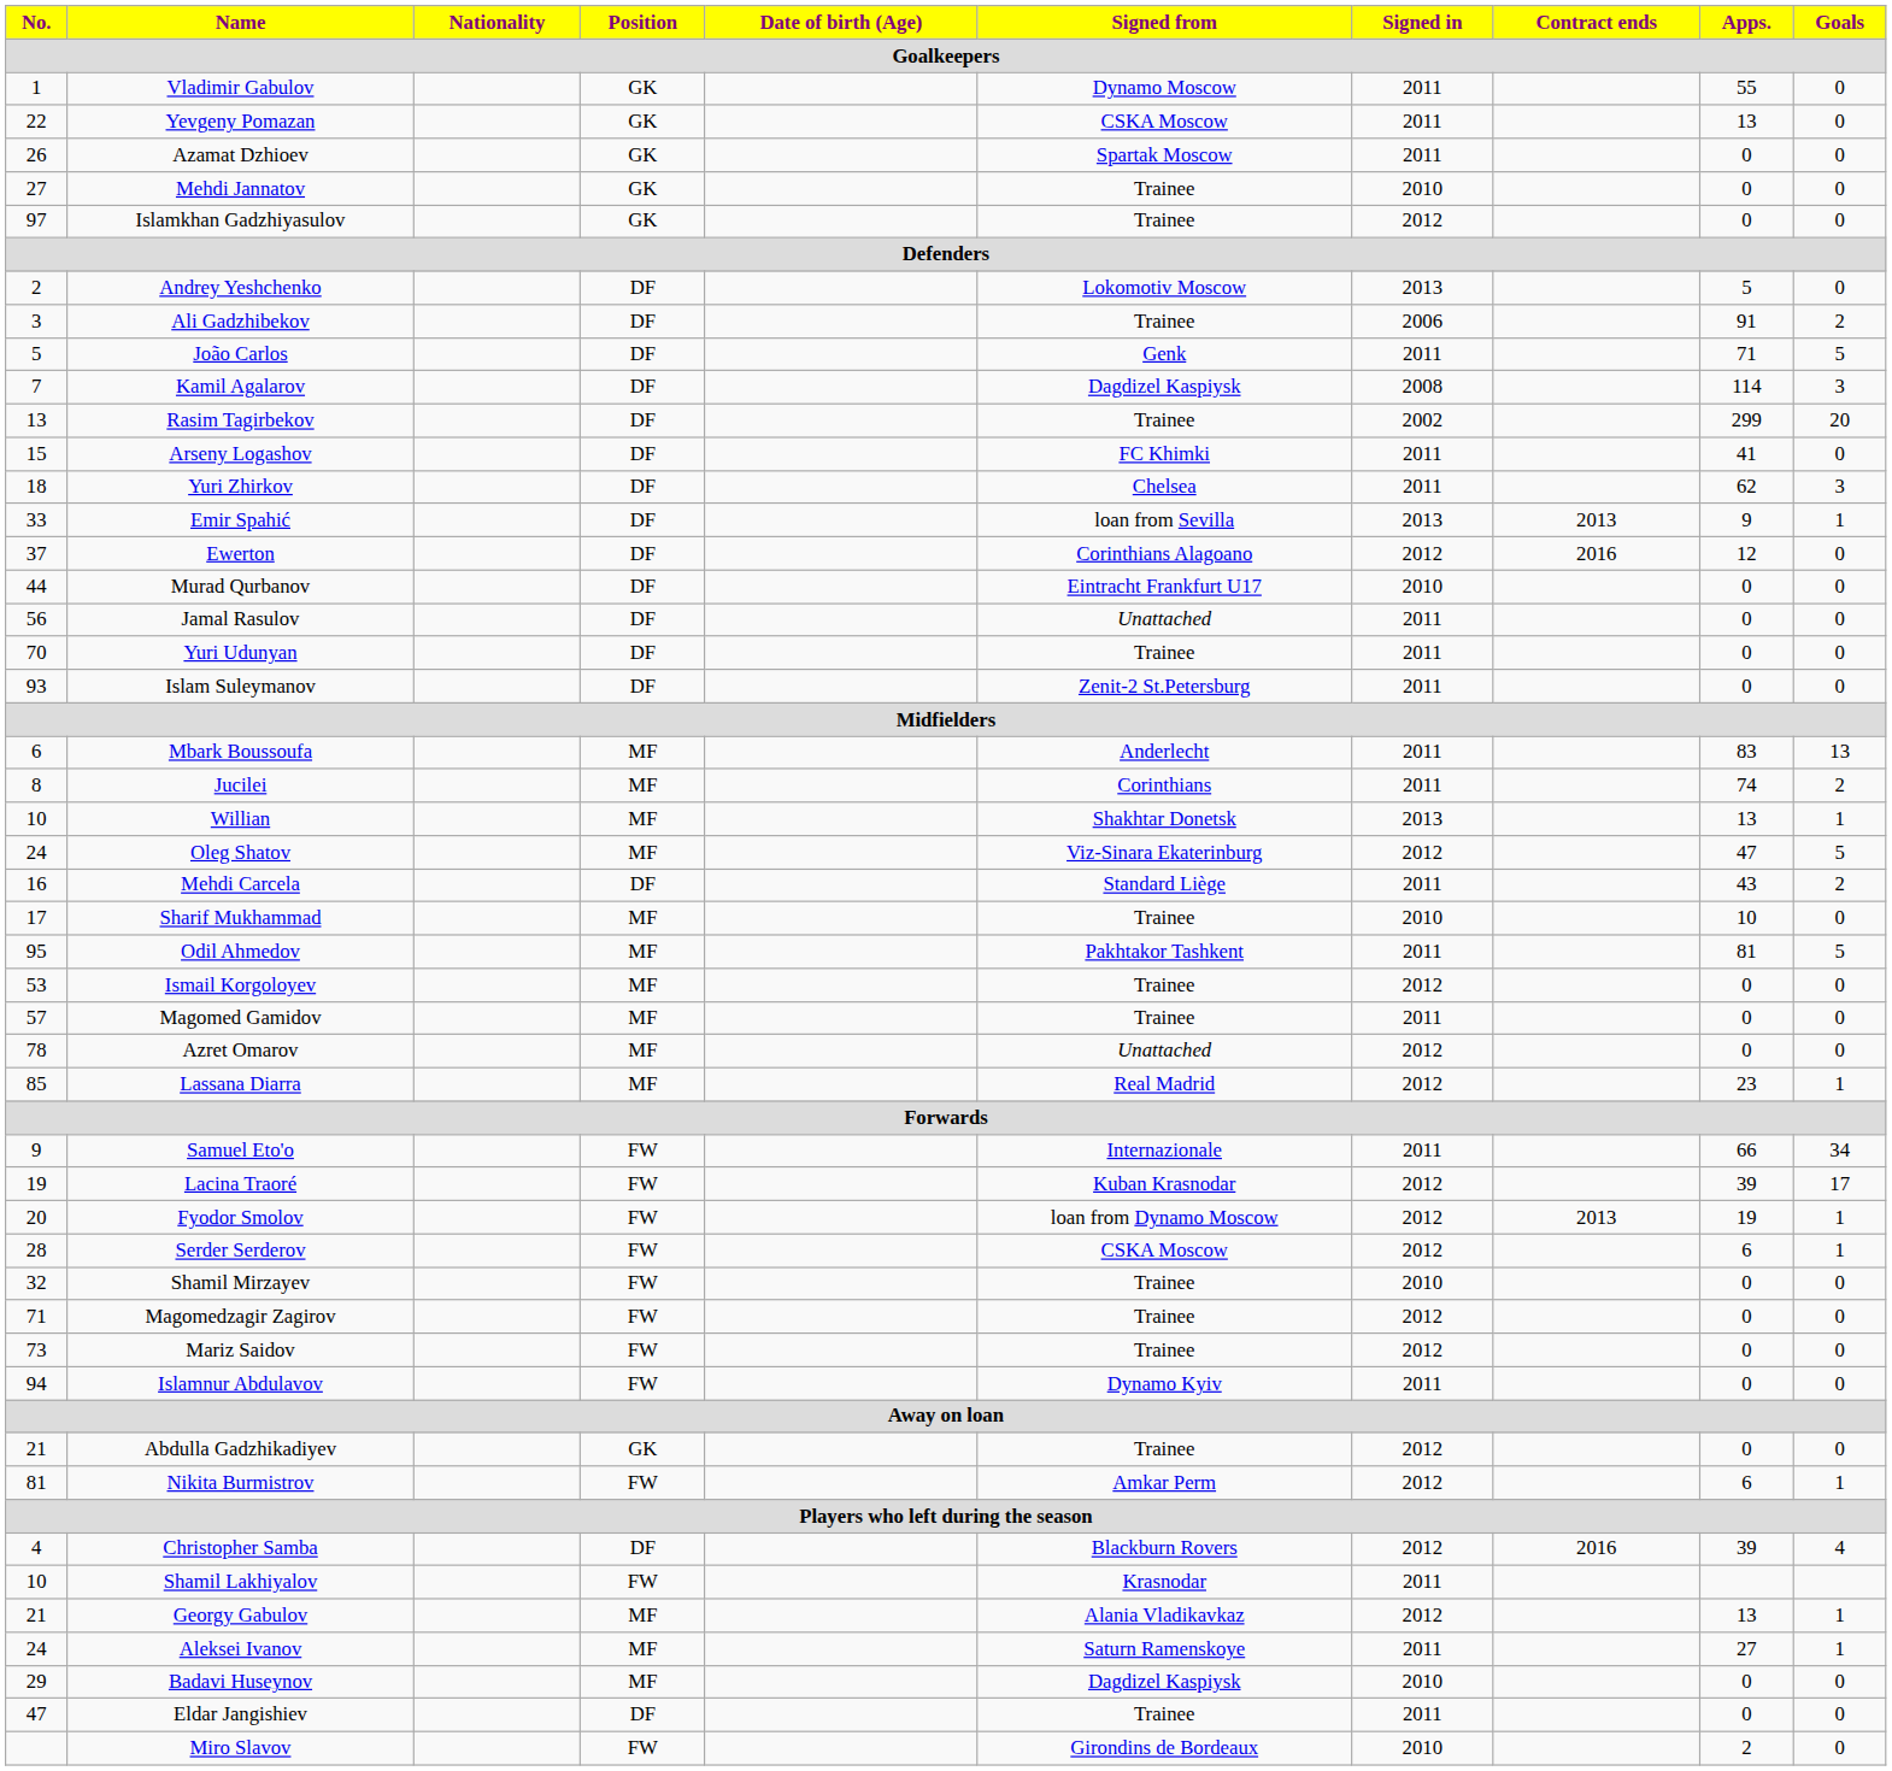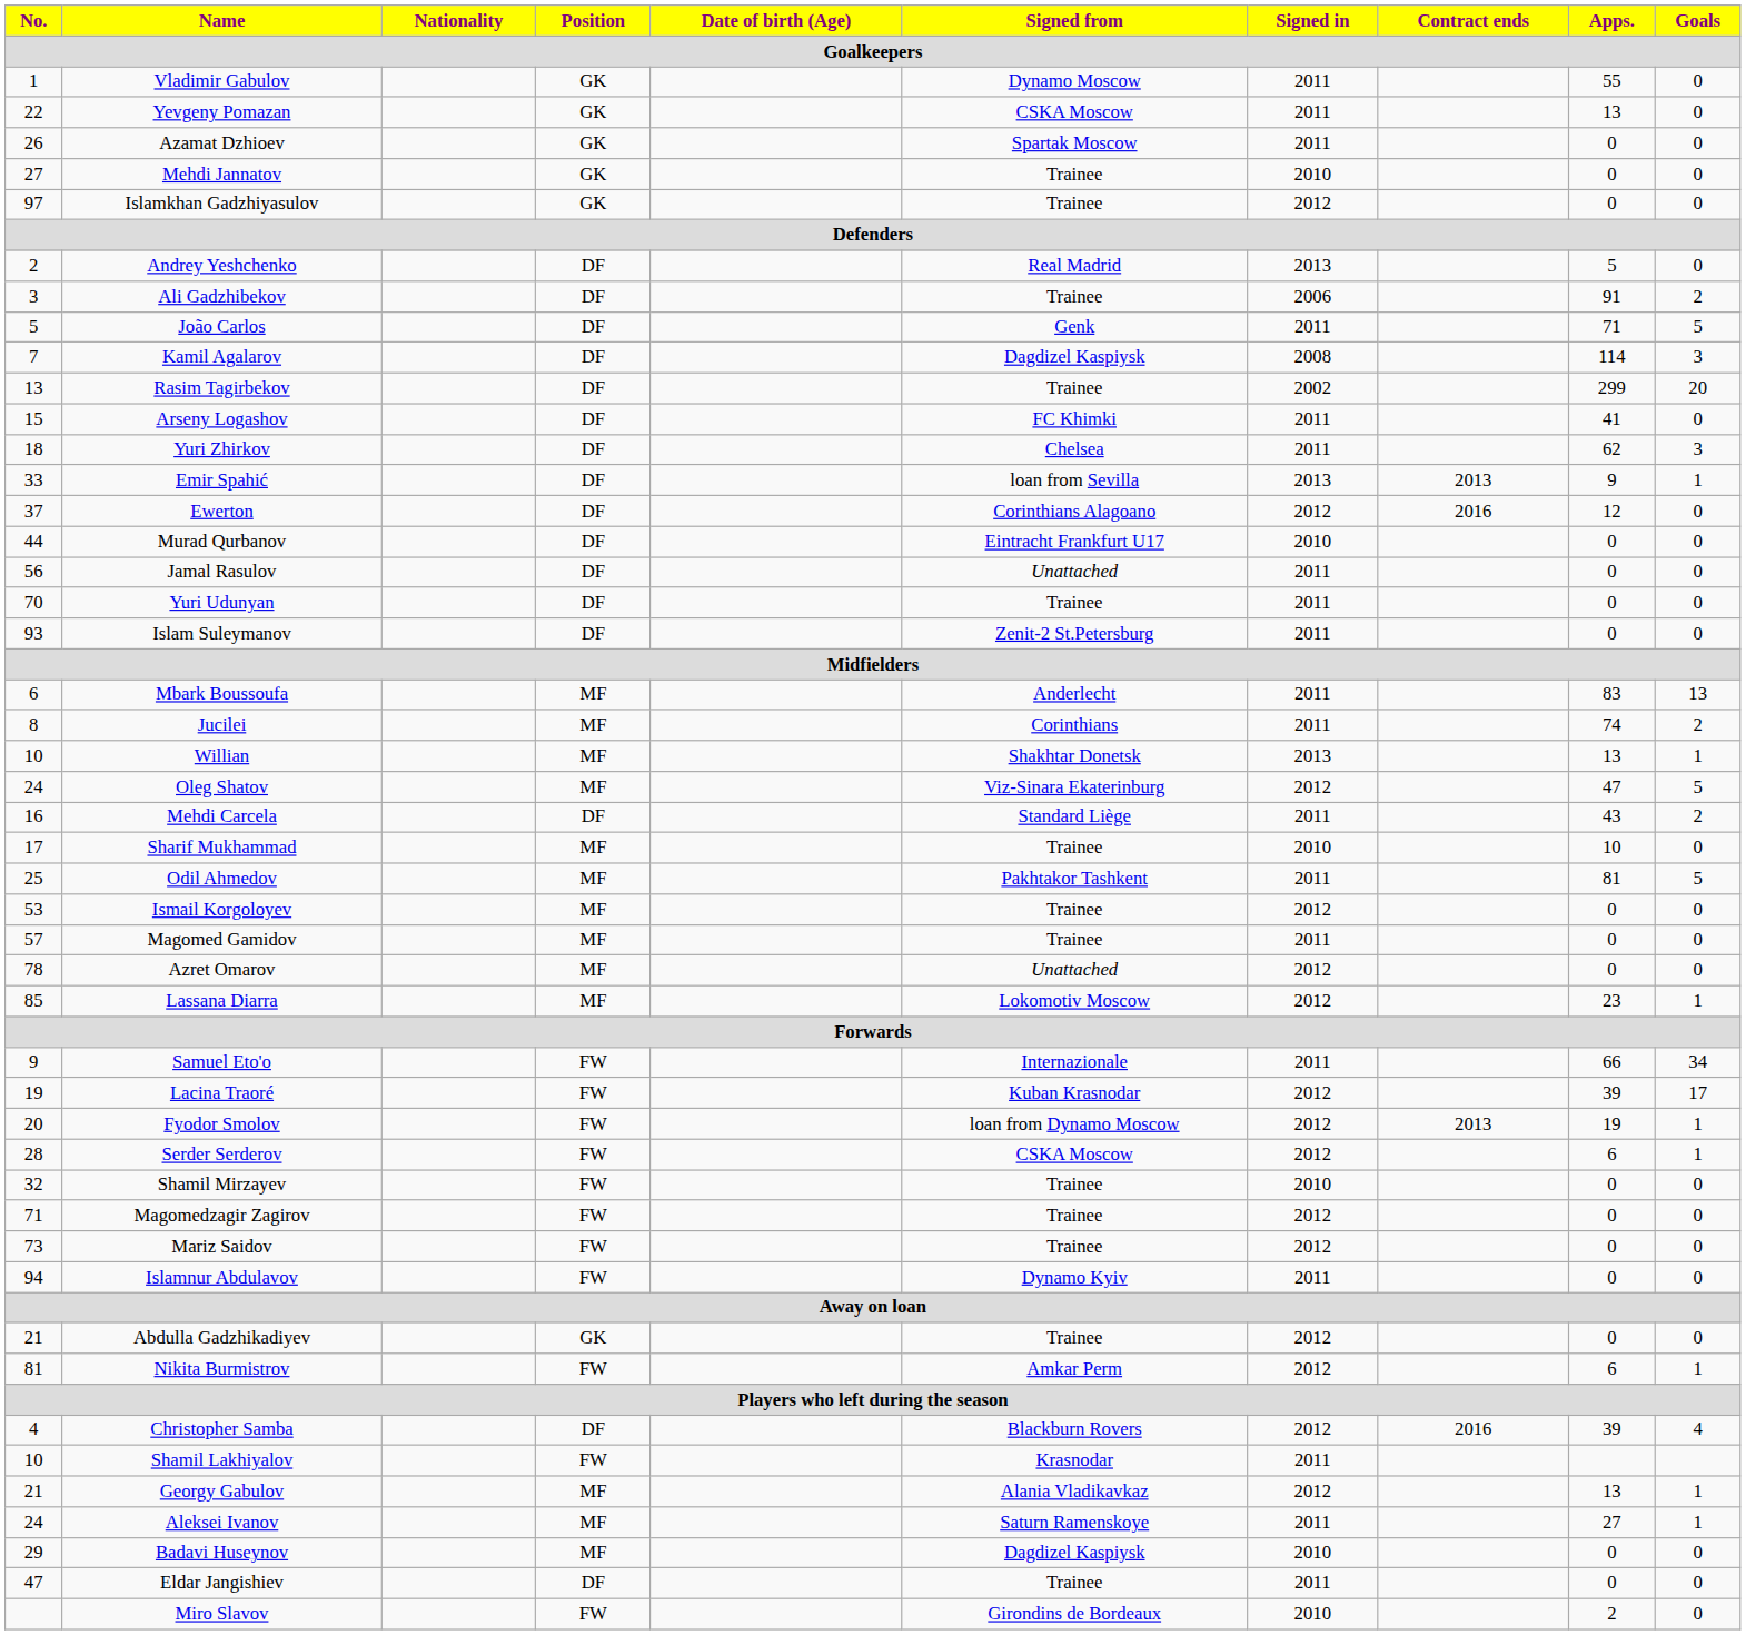Andrey Yeshchenko | Signed from: Lokomotiv Moscow -> Real Madrid
Odil Ahmedov | No.: 95 -> 25
Lassana Diarra | Signed from: Real Madrid -> Lokomotiv Moscow
